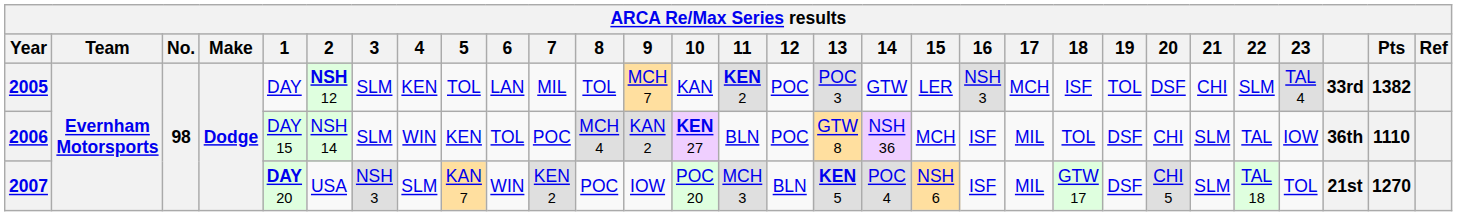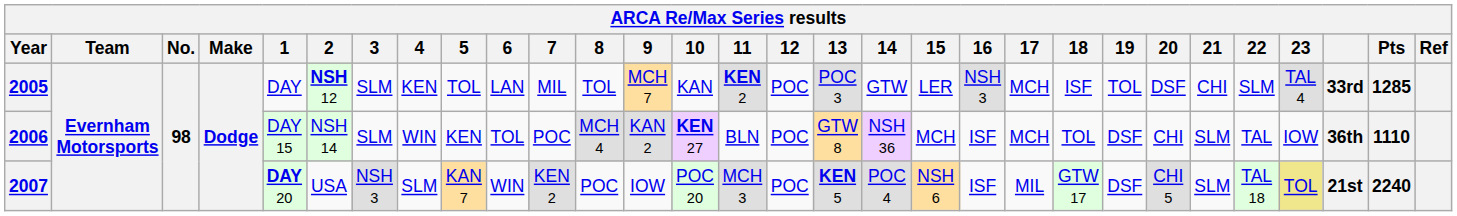2005 | Pts: 1382 -> 1285
2006 | 17: MIL -> MCH
2007 | 12: BLN -> POC
2007 | 23: no background -> khaki background
2007 | Pts: 1270 -> 2240
